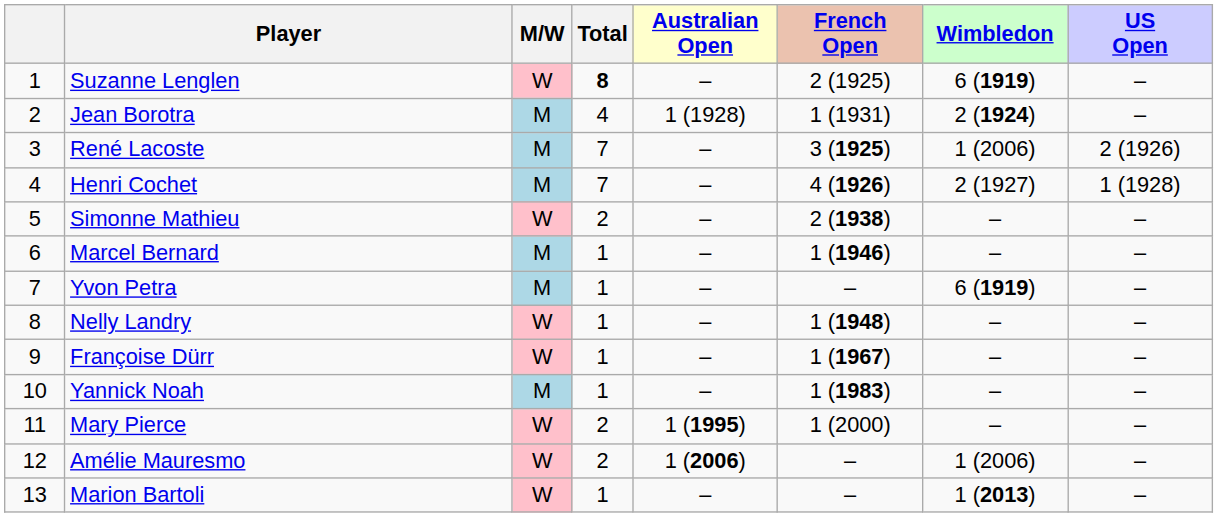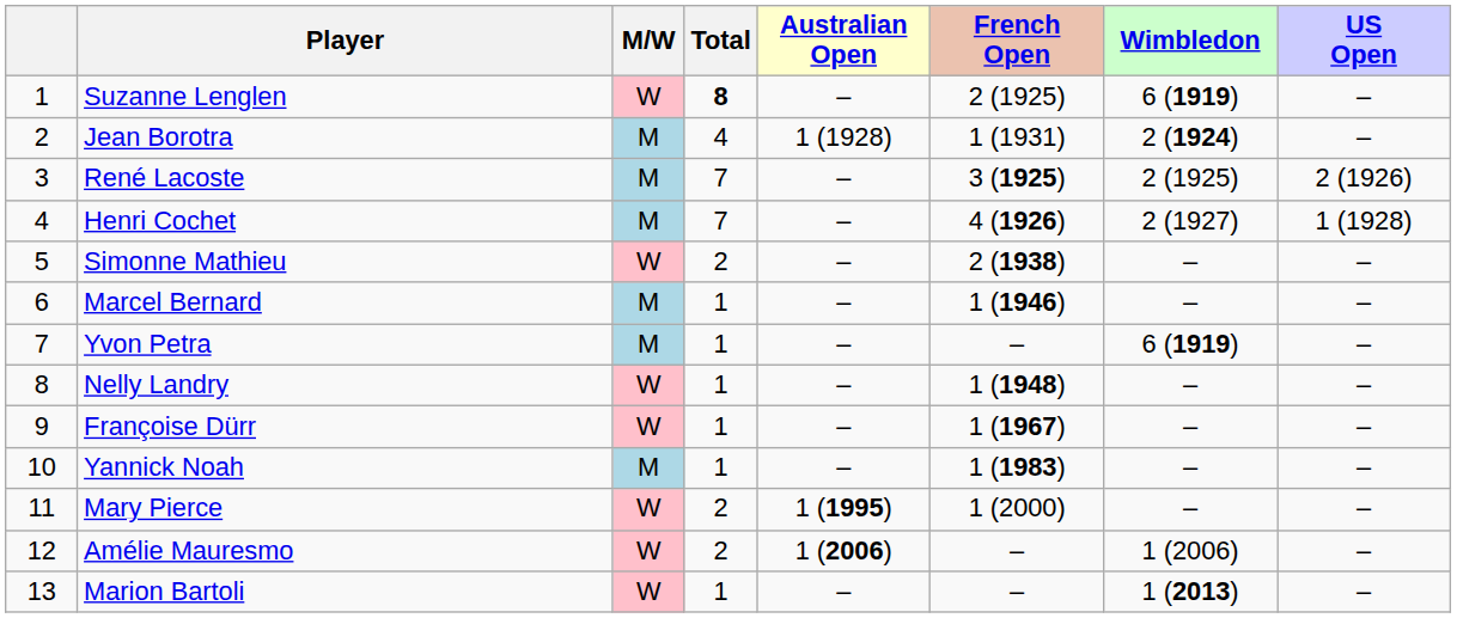René Lacoste | Wimbledon: 1 (2006) -> 2 (1925)
